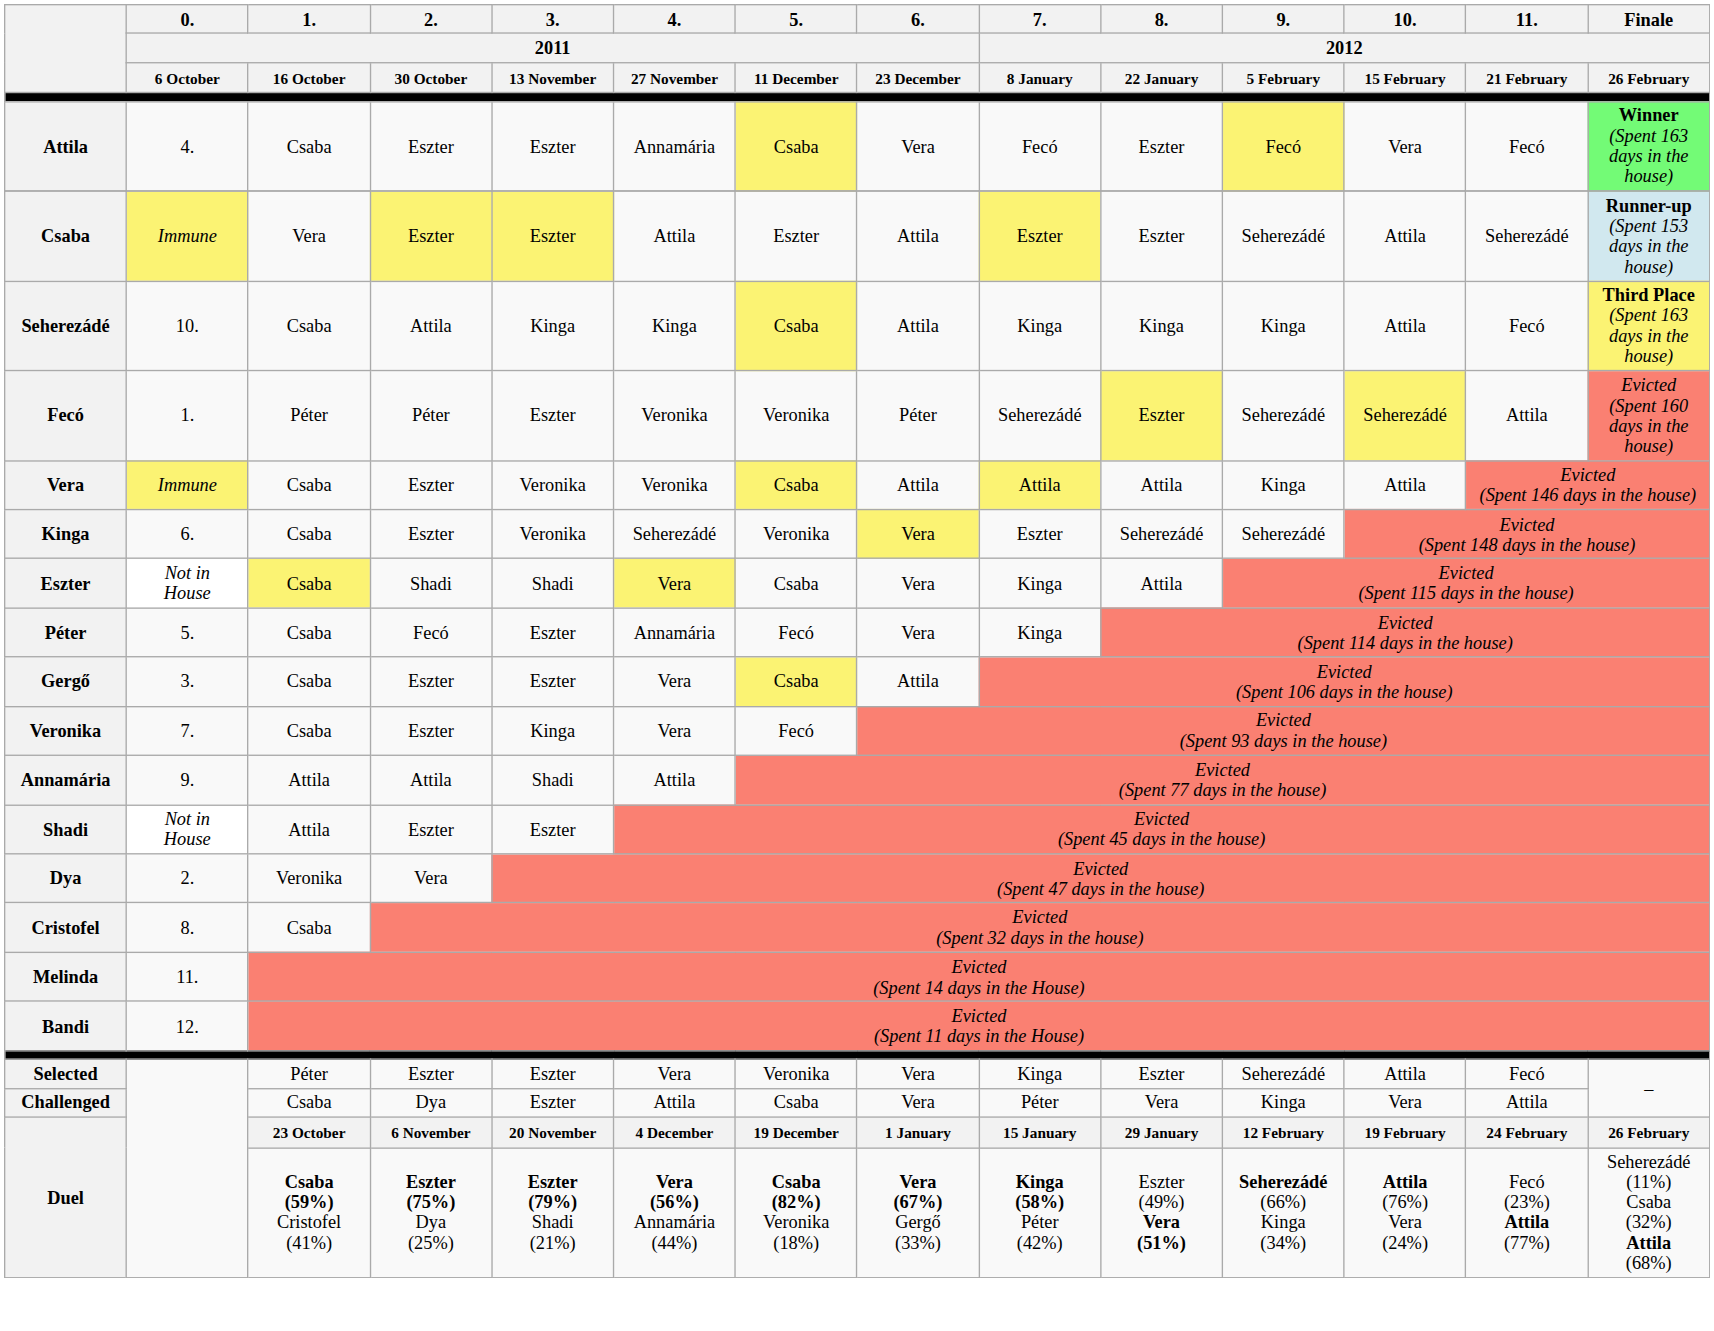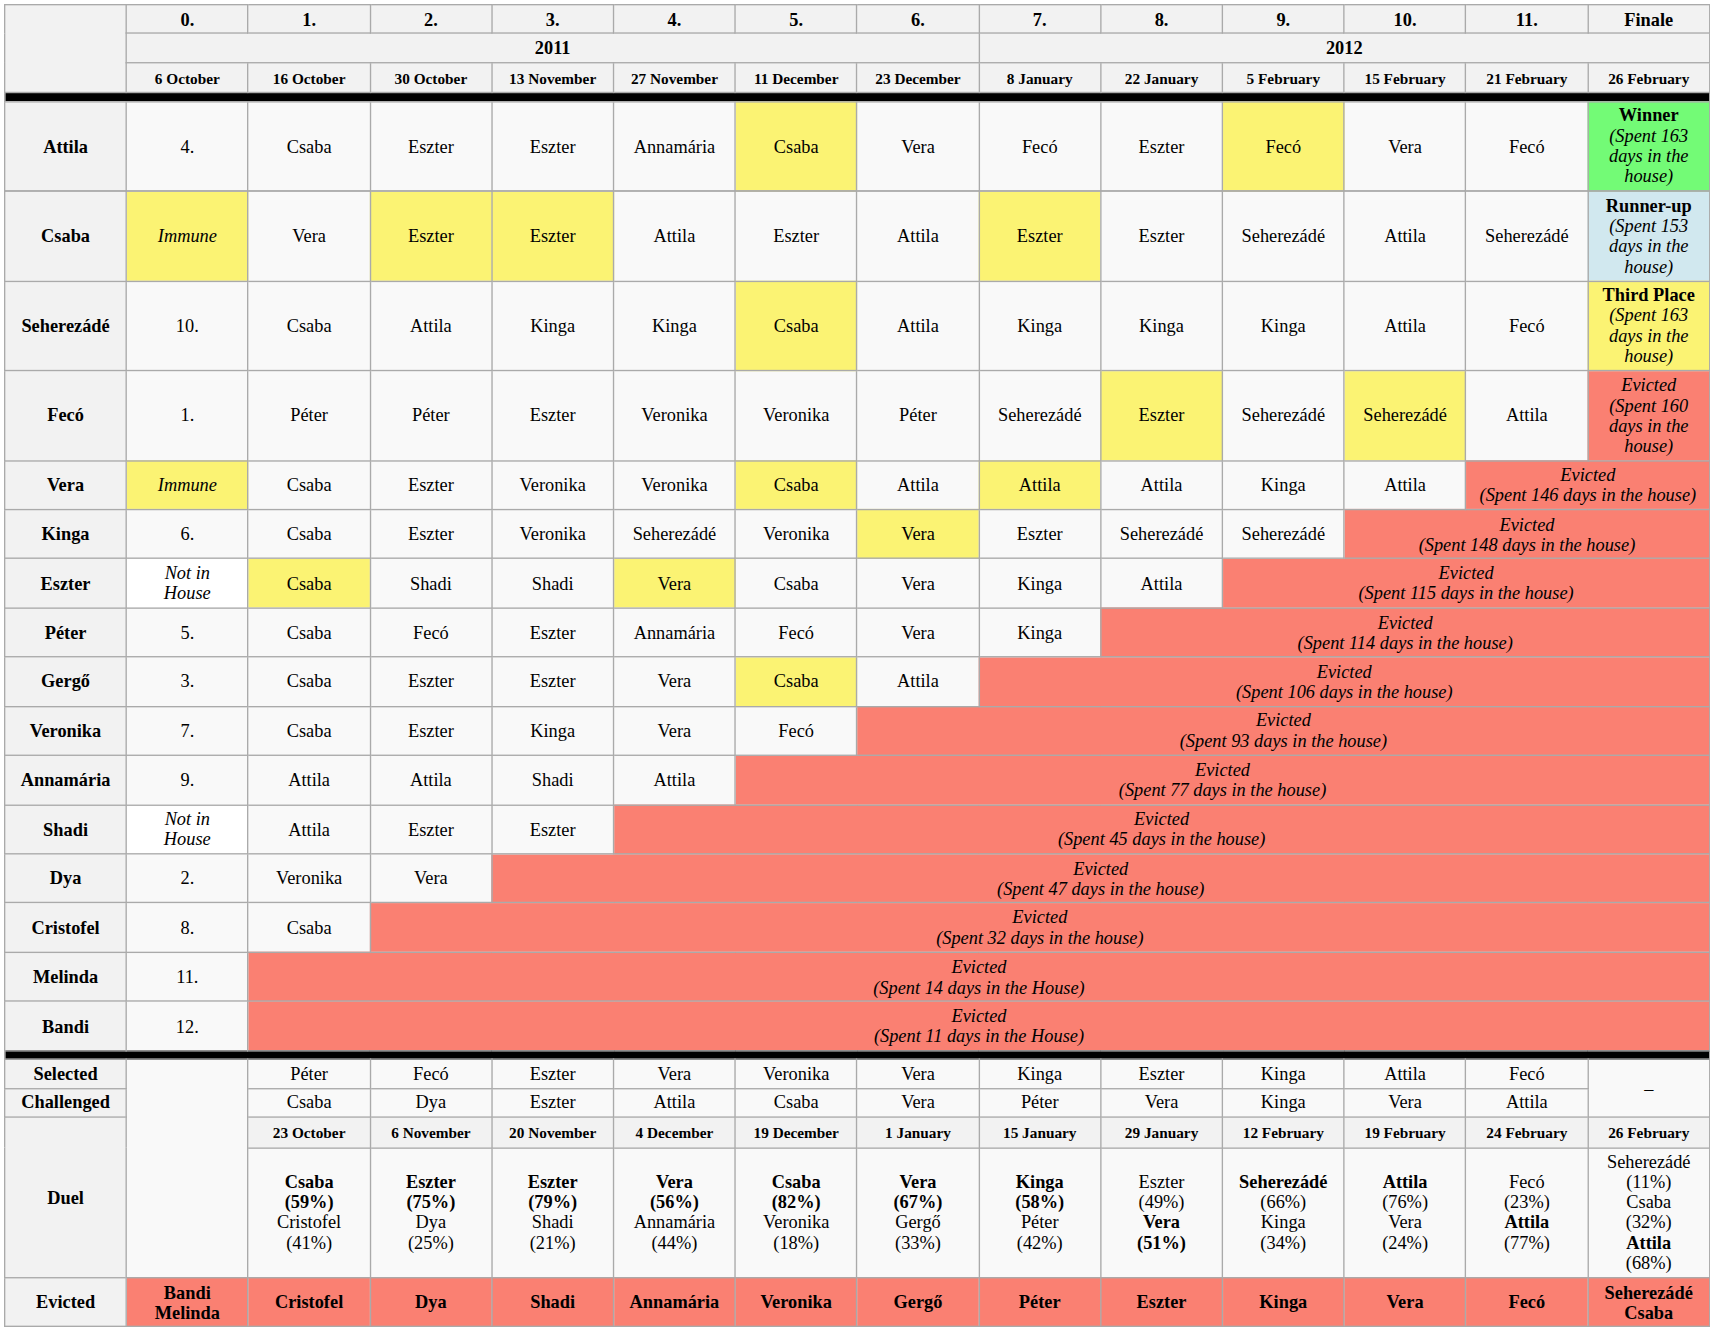Selected | 2. / 2011 / 30 October: Eszter -> Fecó
Selected | 9. / 2012 / 5 February: Seherezádé -> Kinga
+ row: Evicted | Bandi Melinda | Cristofel | Dya | Shadi | Annamária | Veronika | Gergő | Péter | Eszter | Kinga | Vera | Fecó | Seherezádé Csaba
